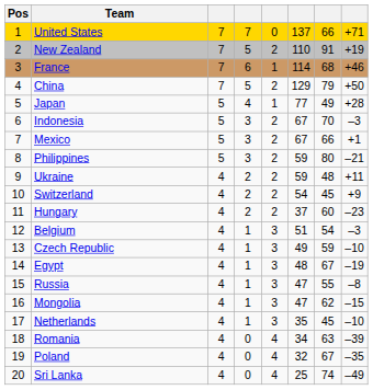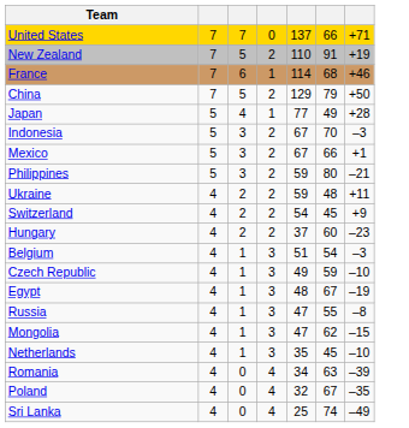- column: Pos | 1 | 2 | 3 | 4 | 5 | 6 | 7 | 8 | 9 | 10 | 11 | 12 | 13 | 14 | 15 | 16 | 17 | 18 | 19 | 20
